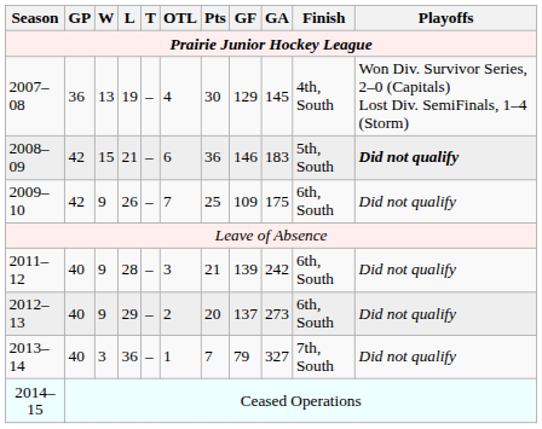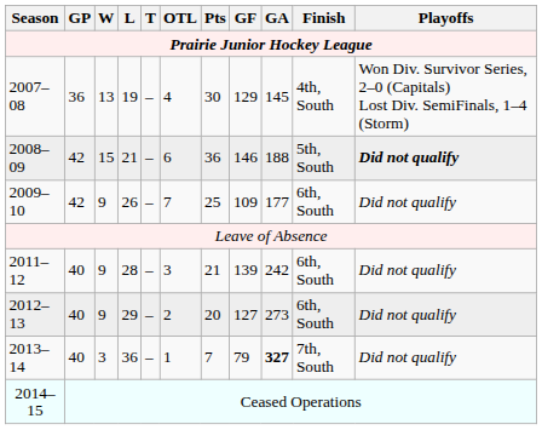2008–09 | GA: 183 -> 188
2009–10 | GA: 175 -> 177
2012–13 | GF: 137 -> 127
2013–14 | GA: normal -> bold
